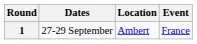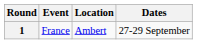columns swapped: Event <-> Dates
